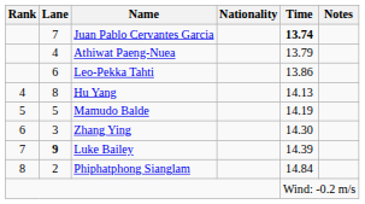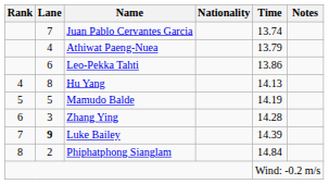Juan Pablo Cervantes Garcia | Time: bold -> normal
Zhang Ying | Time: 14.30 -> 14.28
